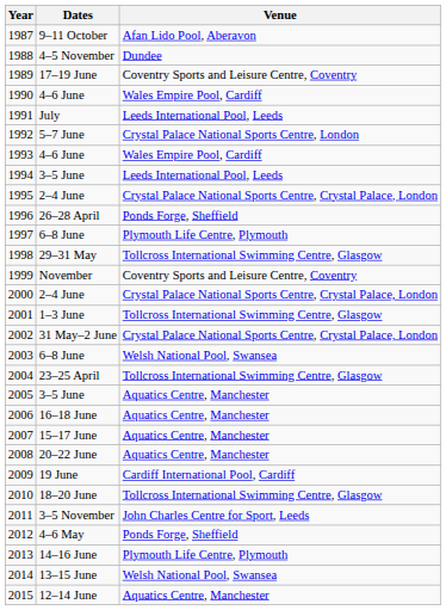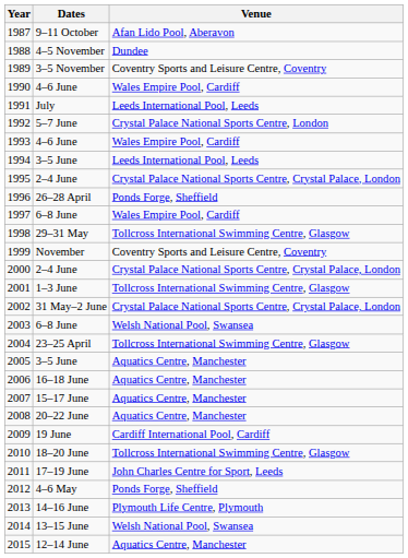1989 | Dates: 17–19 June -> 3–5 November
1997 | Venue: Plymouth Life Centre, Plymouth -> Wales Empire Pool, Cardiff
2011 | Dates: 3–5 November -> 17–19 June
